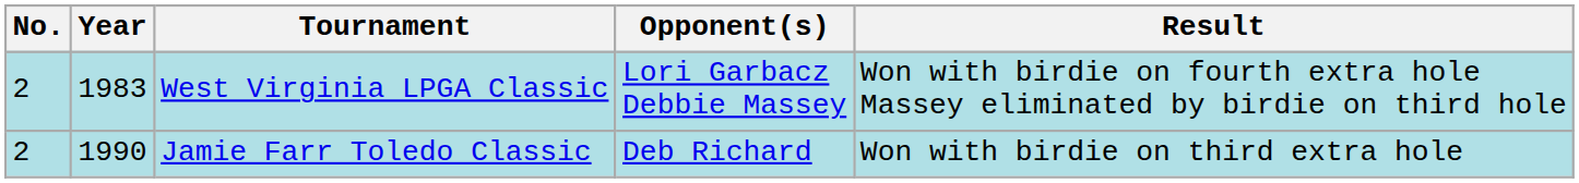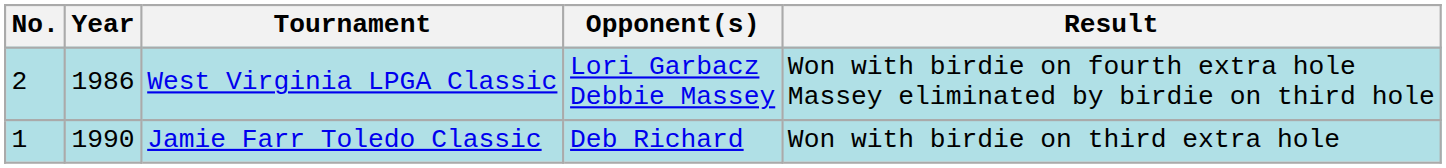West Virginia LPGA Classic | Year: 1983 -> 1986
Jamie Farr Toledo Classic | No.: 2 -> 1
